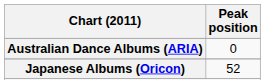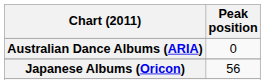Japanese Albums (Oricon) | Peak position: 52 -> 56
